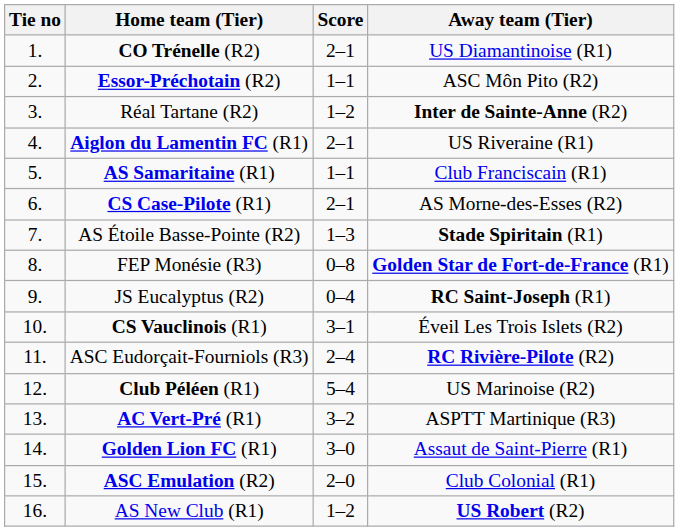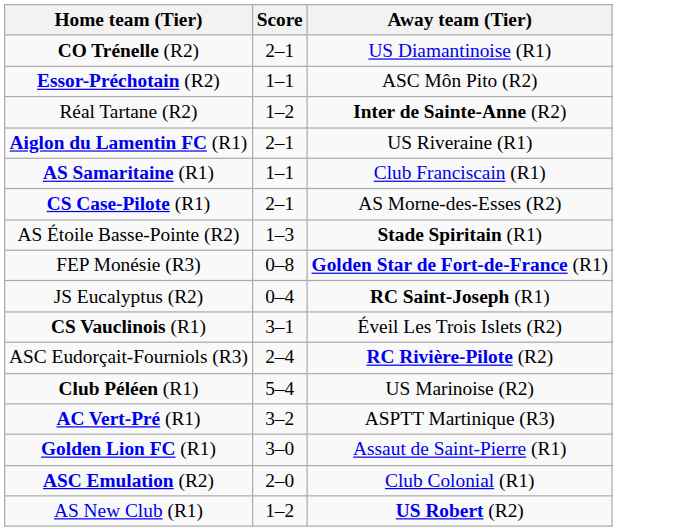- column: Tie no | 1. | 2. | 3. | 4. | 5. | 6. | 7. | 8. | 9. | 10. | 11. | 12. | 13. | 14. | 15. | 16.
